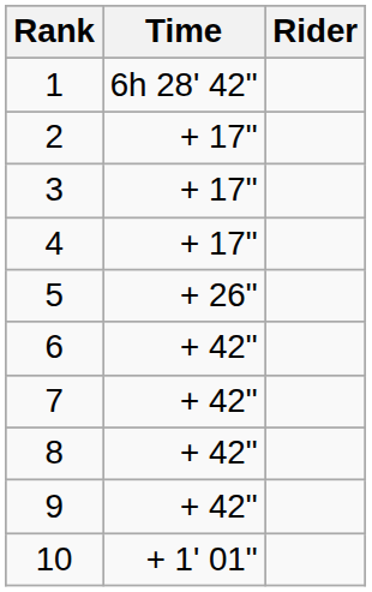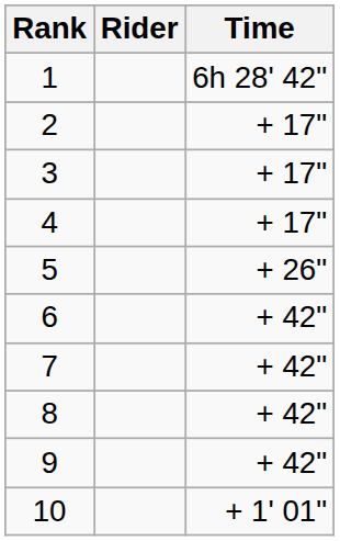columns swapped: Rider <-> Time
